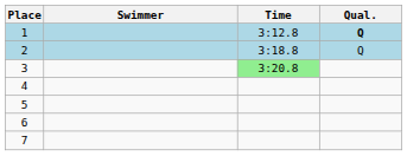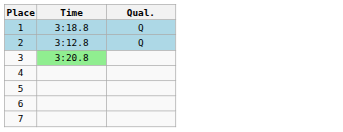- column: Swimmer
1 | Time: 3:12.8 -> 3:18.8
1 | Qual.: bold -> normal
2 | Time: 3:18.8 -> 3:12.8
